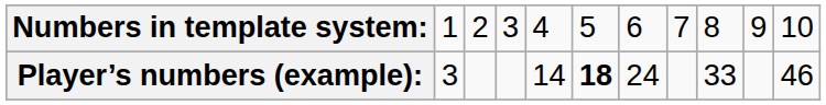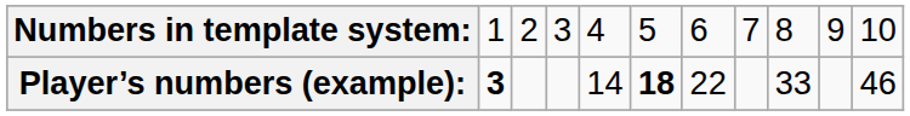Player’s numbers (example): | column 2: normal -> bold
Player’s numbers (example): | column 7: 24 -> 22
